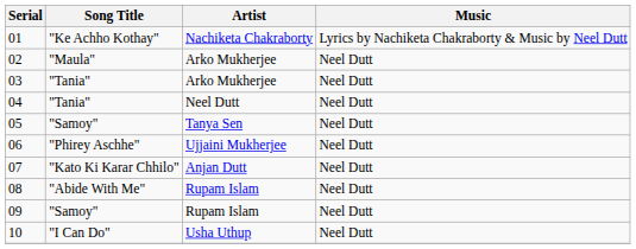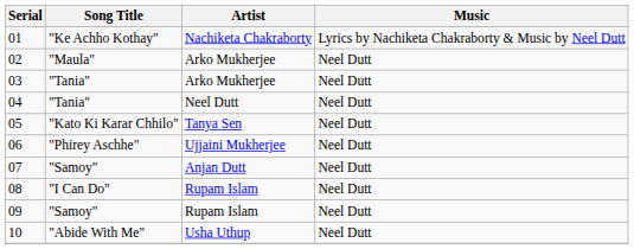05 | Song Title: "Samoy" -> "Kato Ki Karar Chhilo"
07 | Song Title: "Kato Ki Karar Chhilo" -> "Samoy"
08 | Song Title: "Abide With Me" -> "I Can Do"
10 | Song Title: "I Can Do" -> "Abide With Me"
